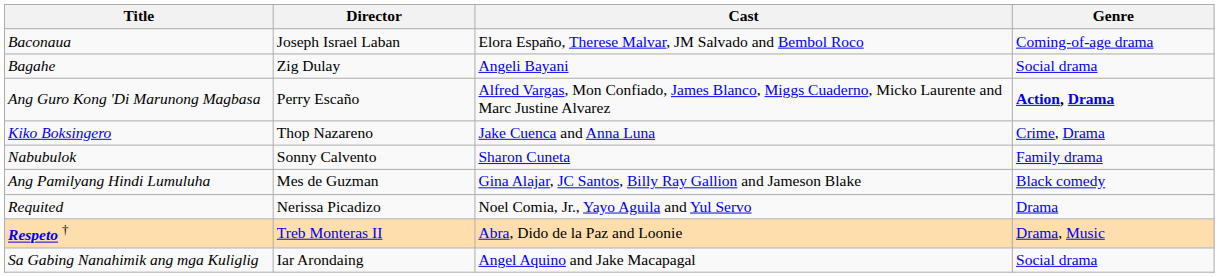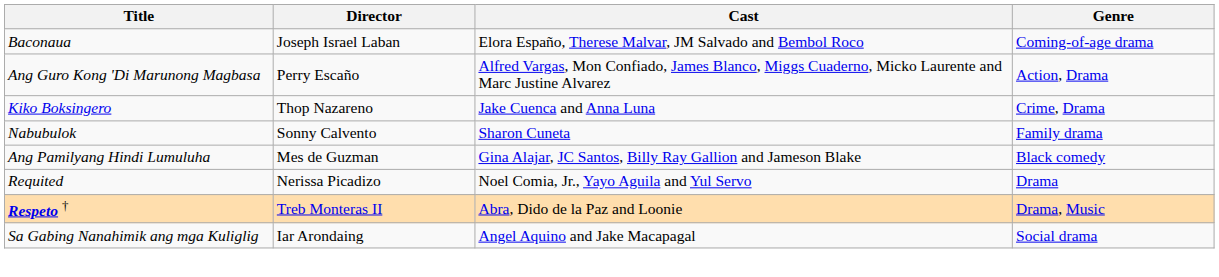- row: Bagahe | Zig Dulay | Angeli Bayani | Social drama
Ang Guro Kong 'Di Marunong Magbasa | Genre: bold -> normal
